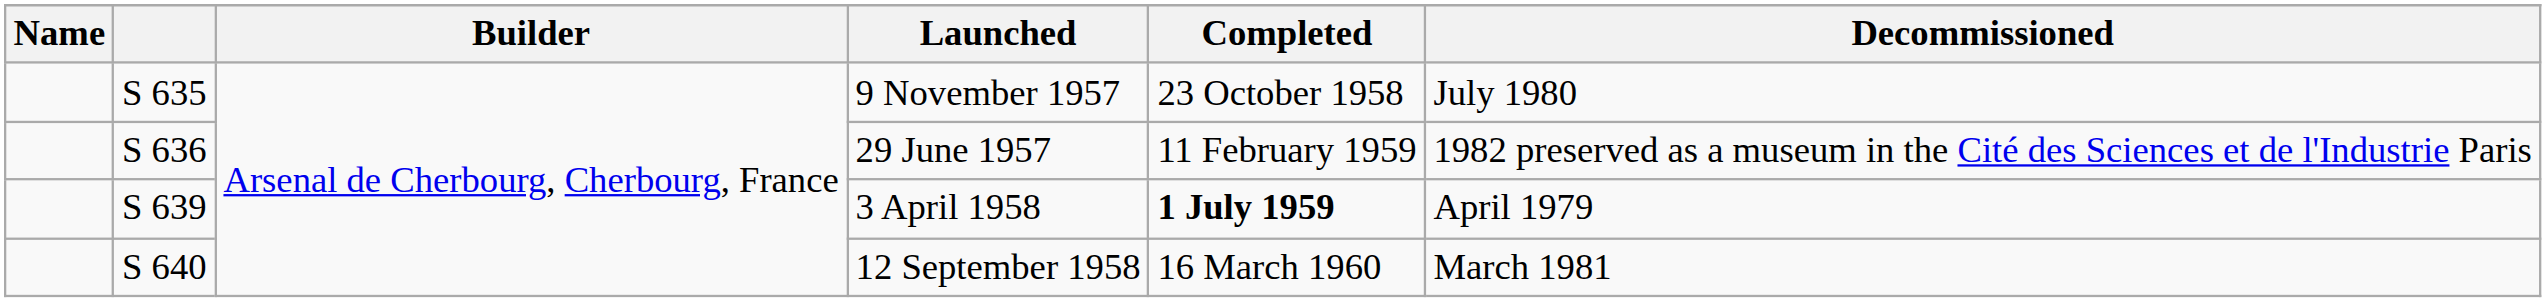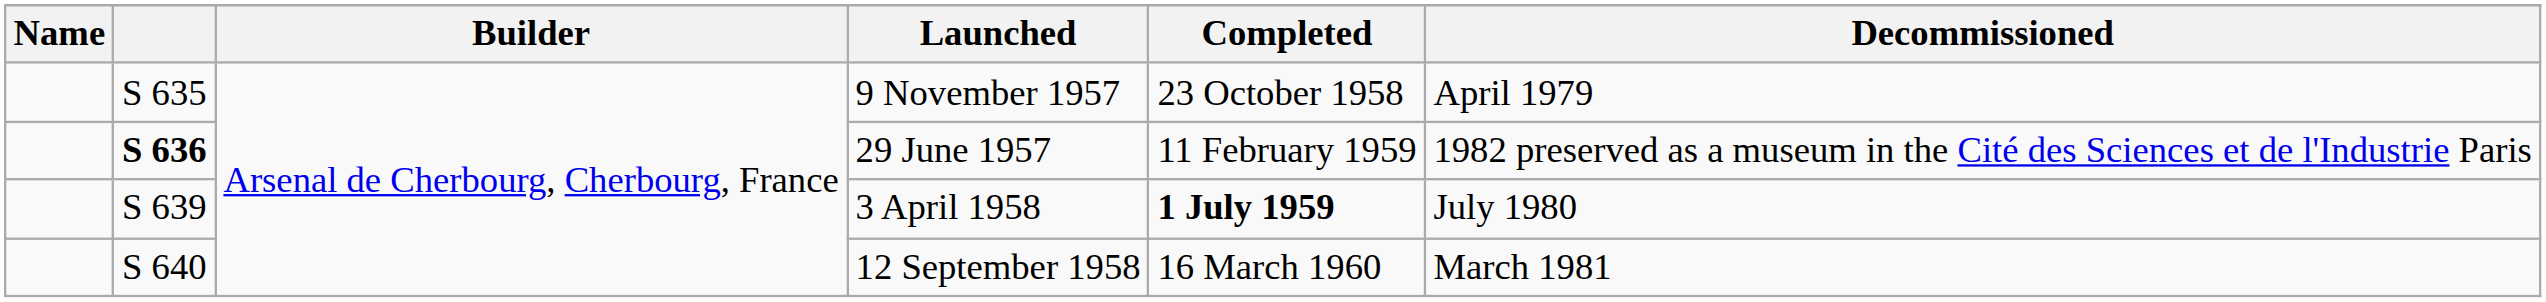9 November 1957 | Decommissioned: July 1980 -> April 1979
29 June 1957 | column 2: normal -> bold
3 April 1958 | Decommissioned: April 1979 -> July 1980
